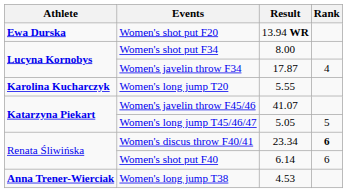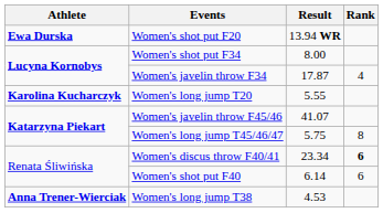Women's long jump T45/46/47 | Result: 5.05 -> 5.75
Women's long jump T45/46/47 | Rank: 5 -> 8
